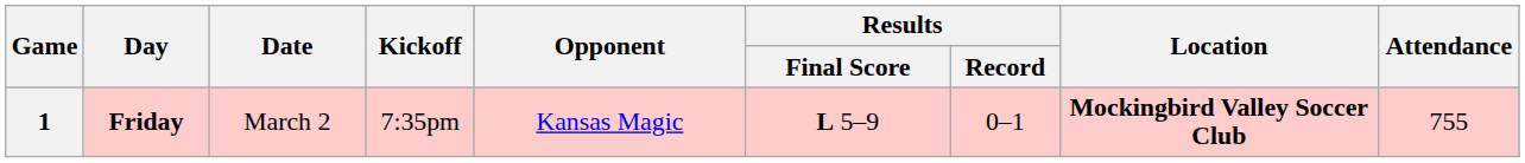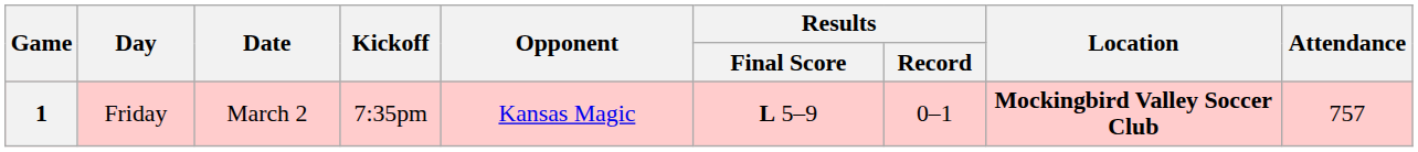1 | Day: bold -> normal
1 | Attendance: 755 -> 757
